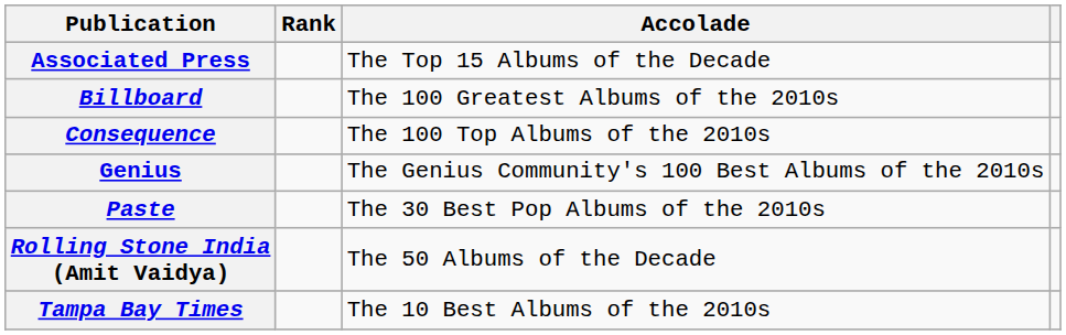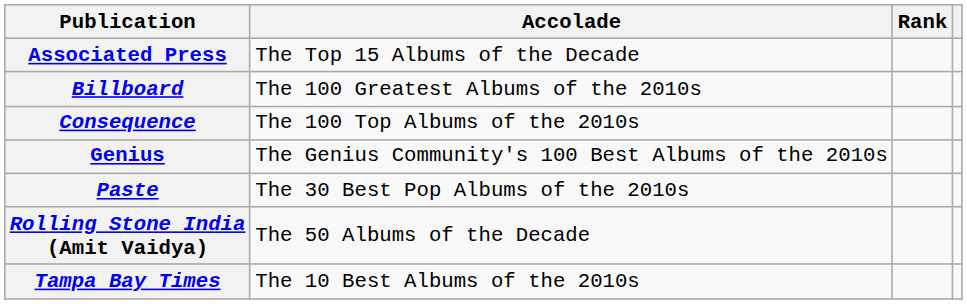columns swapped: Accolade <-> Rank
